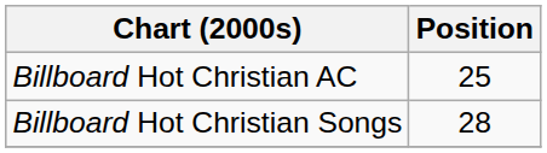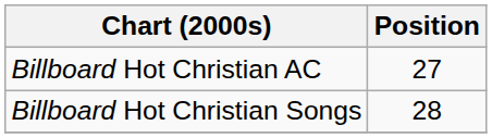Billboard Hot Christian AC | Position: 25 -> 27
